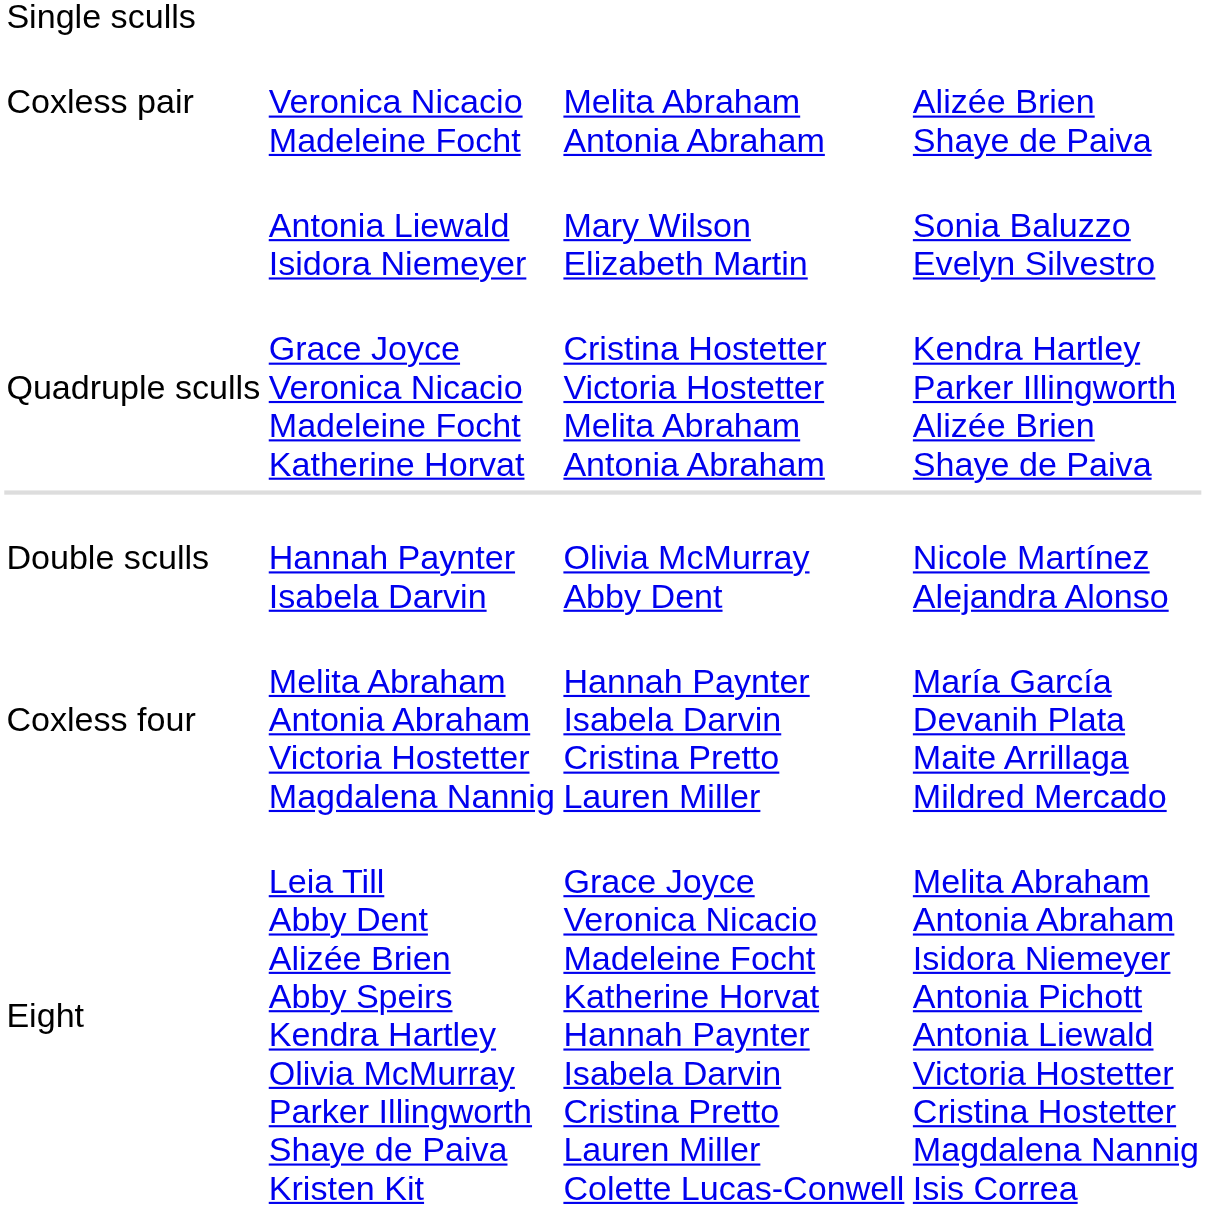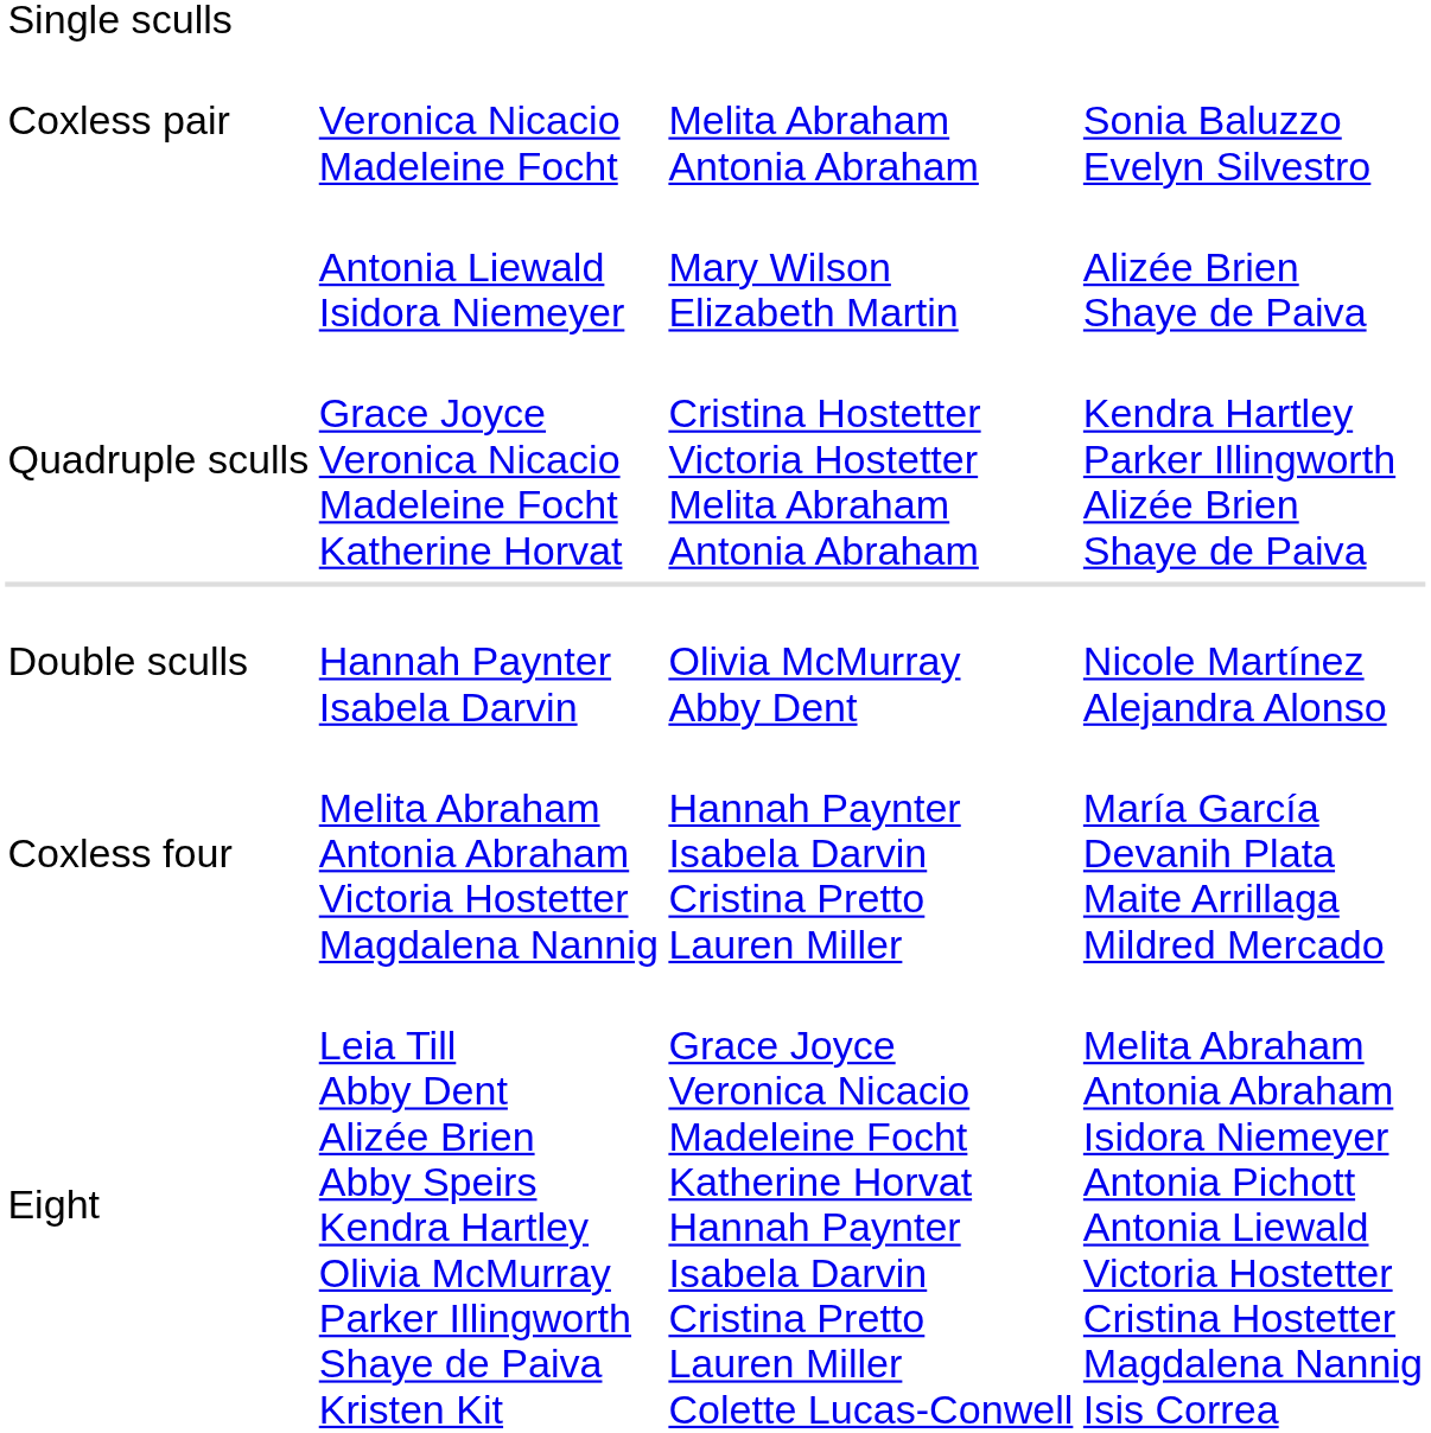Veronica Nicacio Madeleine Focht | column 4: Alizée Brien Shaye de Paiva -> Sonia Baluzzo Evelyn Silvestro
Antonia Liewald Isidora Niemeyer | column 4: Sonia Baluzzo Evelyn Silvestro -> Alizée Brien Shaye de Paiva
